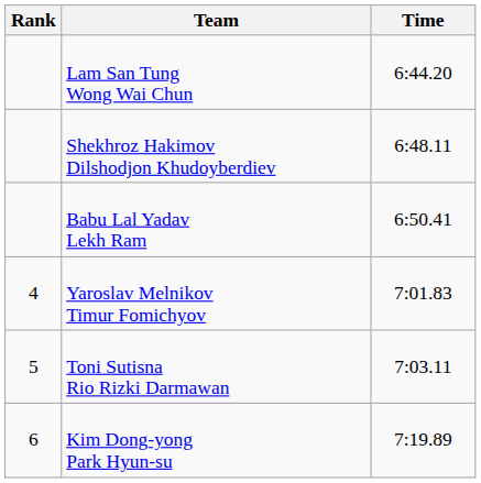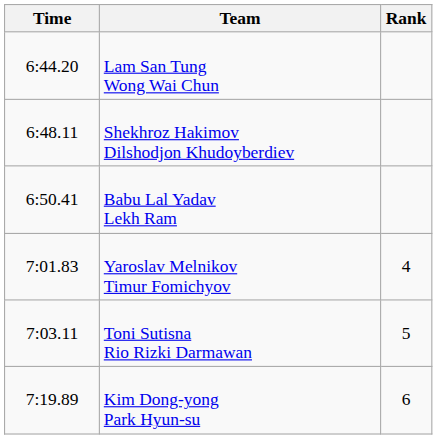columns swapped: Rank <-> Time
